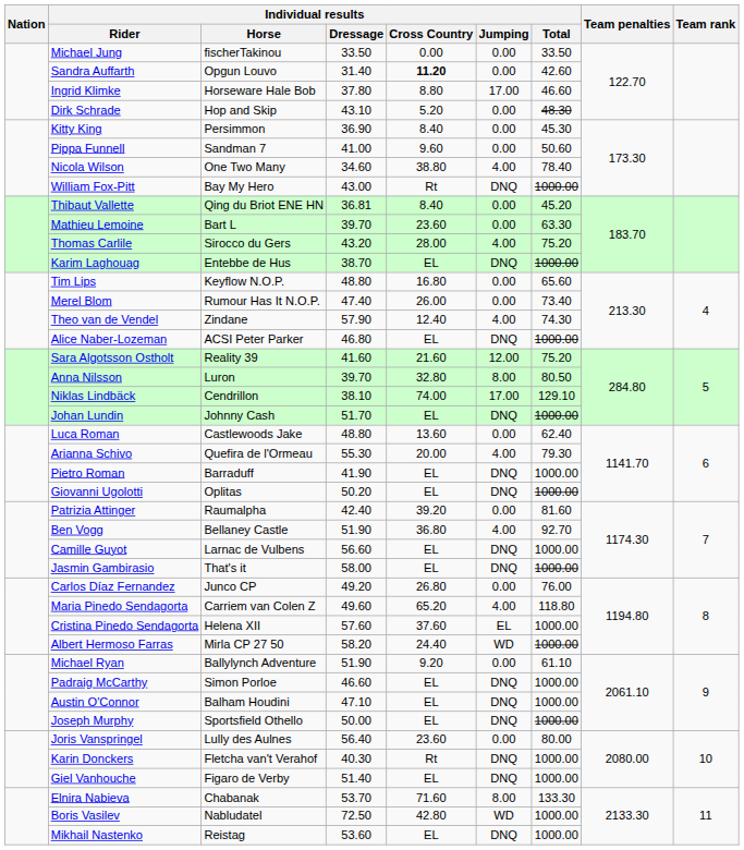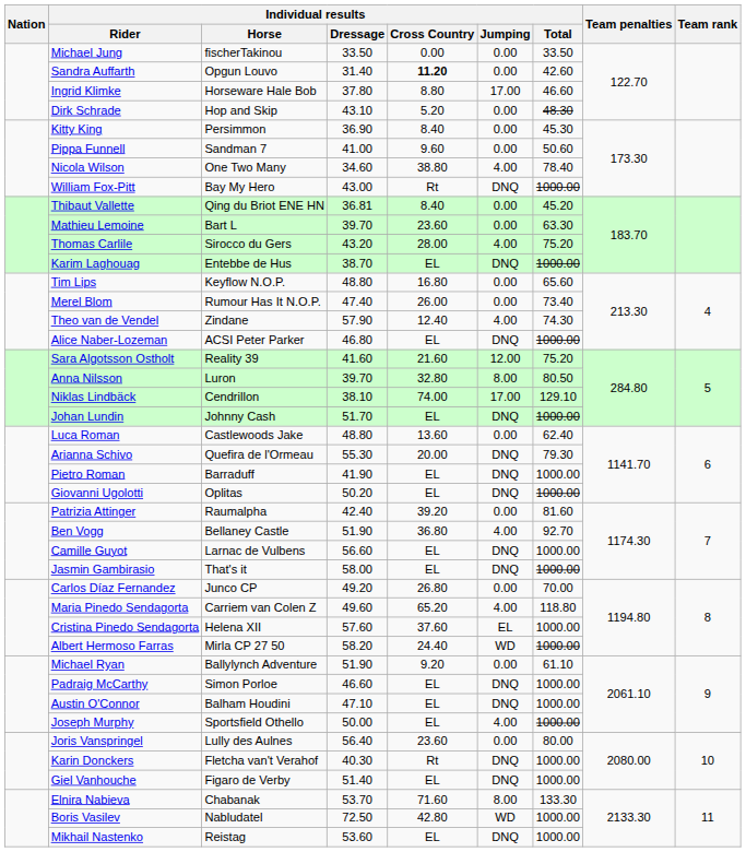Arianna Schivo | Individual results / Jumping: 4.00 -> DNQ
Carlos Díaz Fernandez | Individual results / Total: 76.00 -> 70.00
Joseph Murphy | Individual results / Jumping: DNQ -> 4.00
